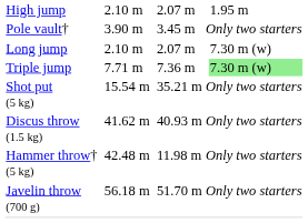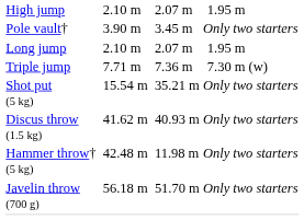Long jump | column 7: 7.30 m (w) -> 1.95 m
Triple jump | column 7: lightgreen background -> no background
